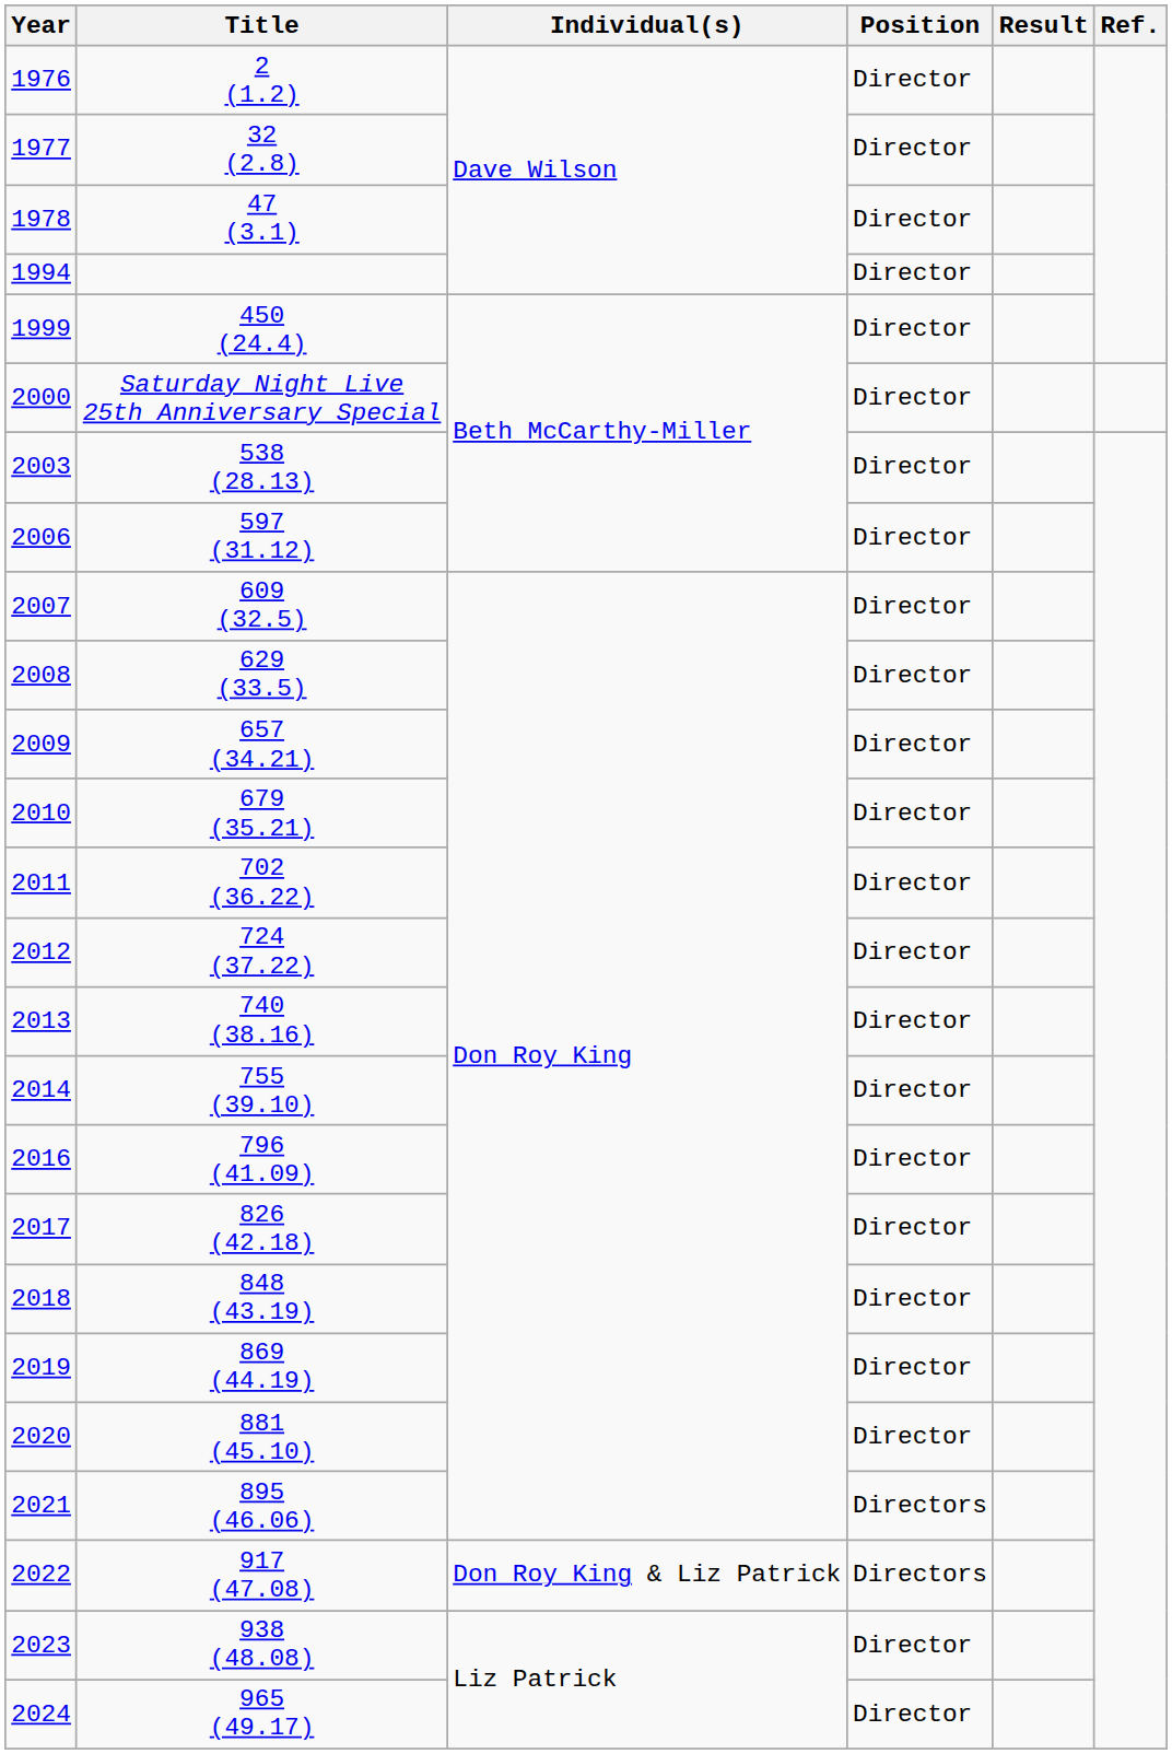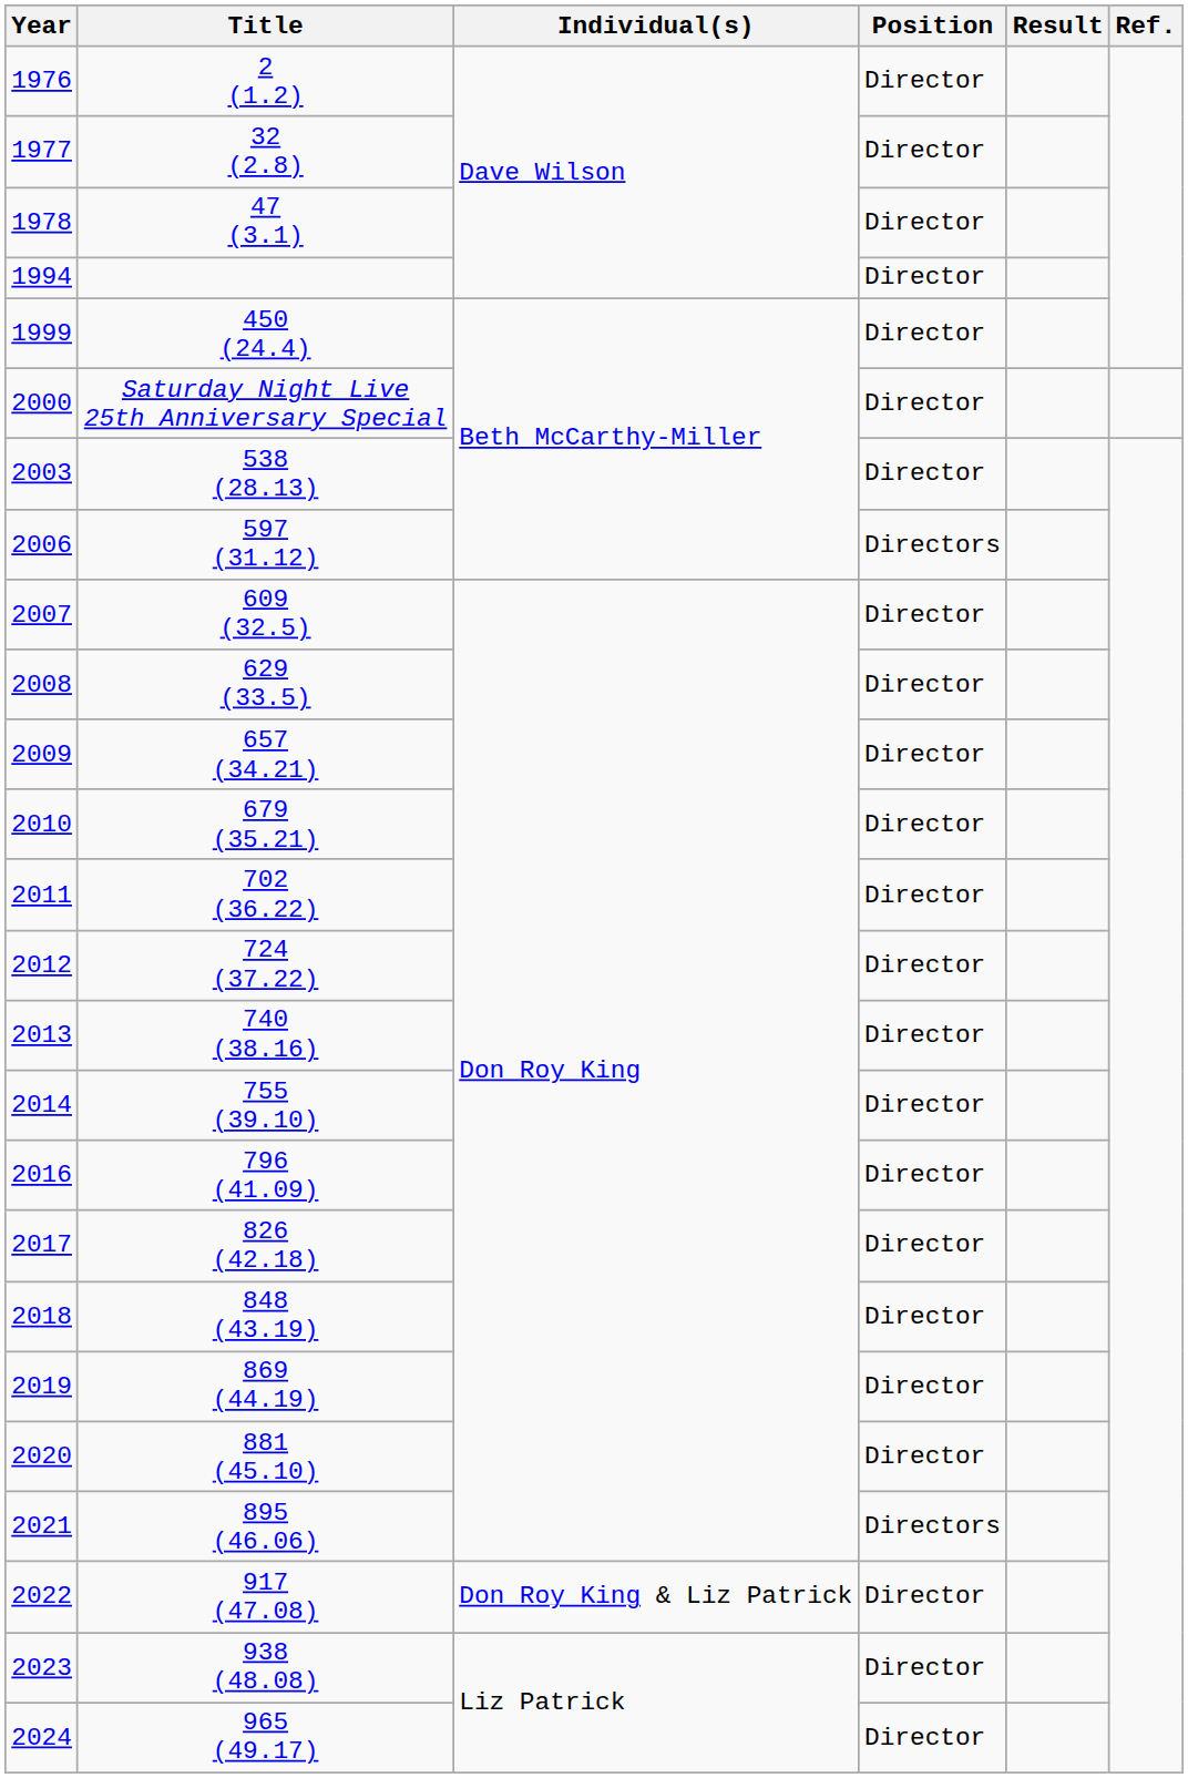2006 | Position: Director -> Directors
2022 | Position: Directors -> Director
